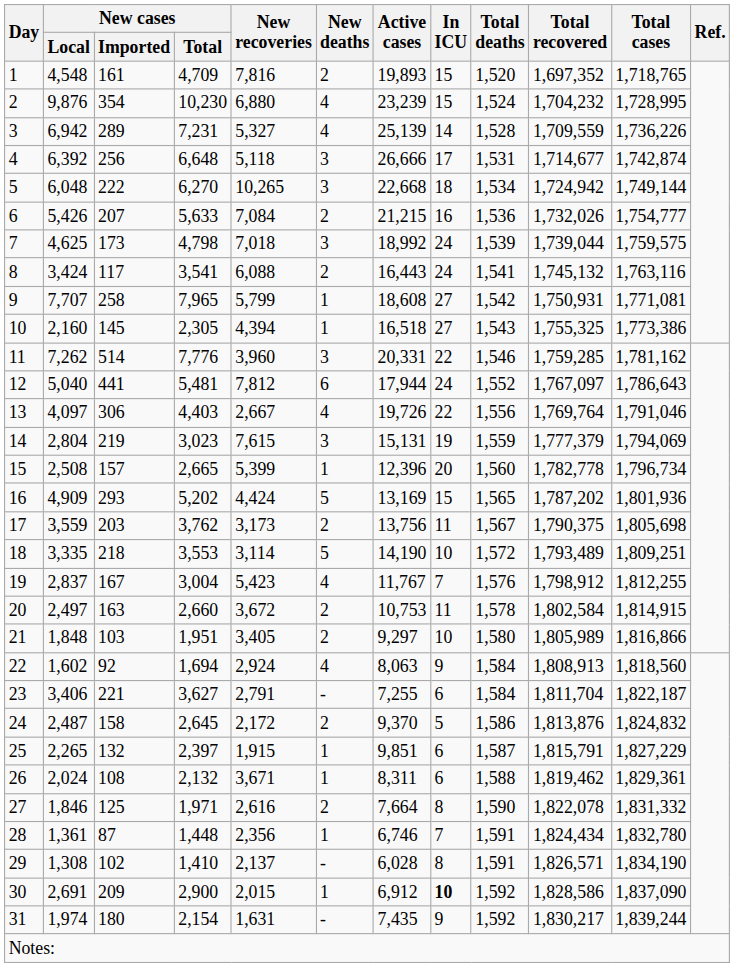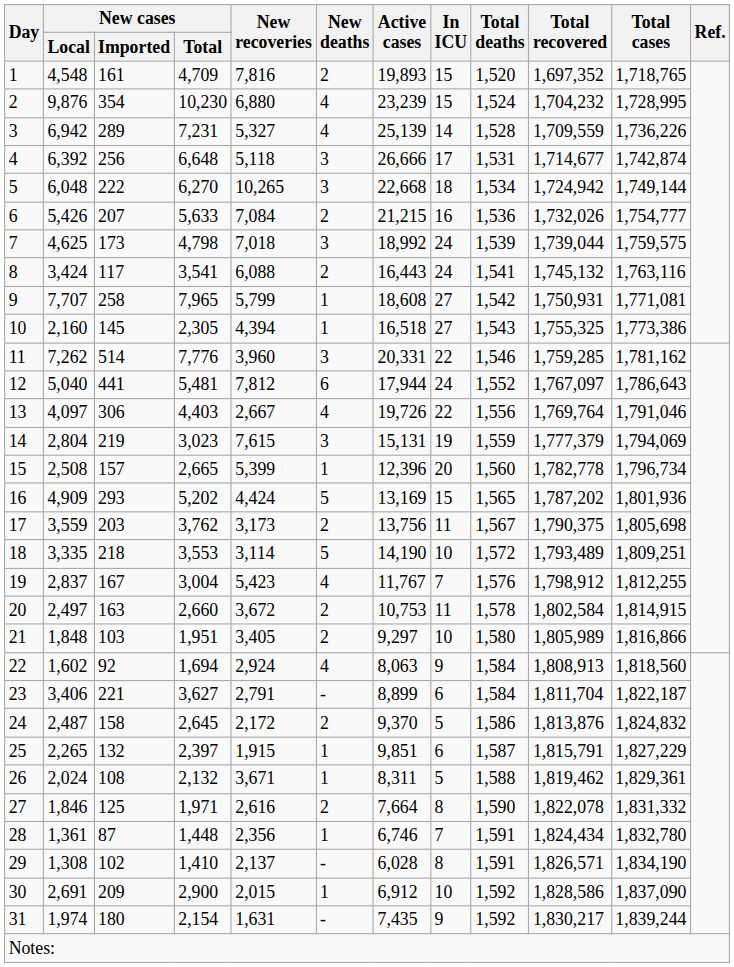23 | Active cases: 7,255 -> 8,899
26 | In ICU: 6 -> 5
30 | In ICU: bold -> normal
